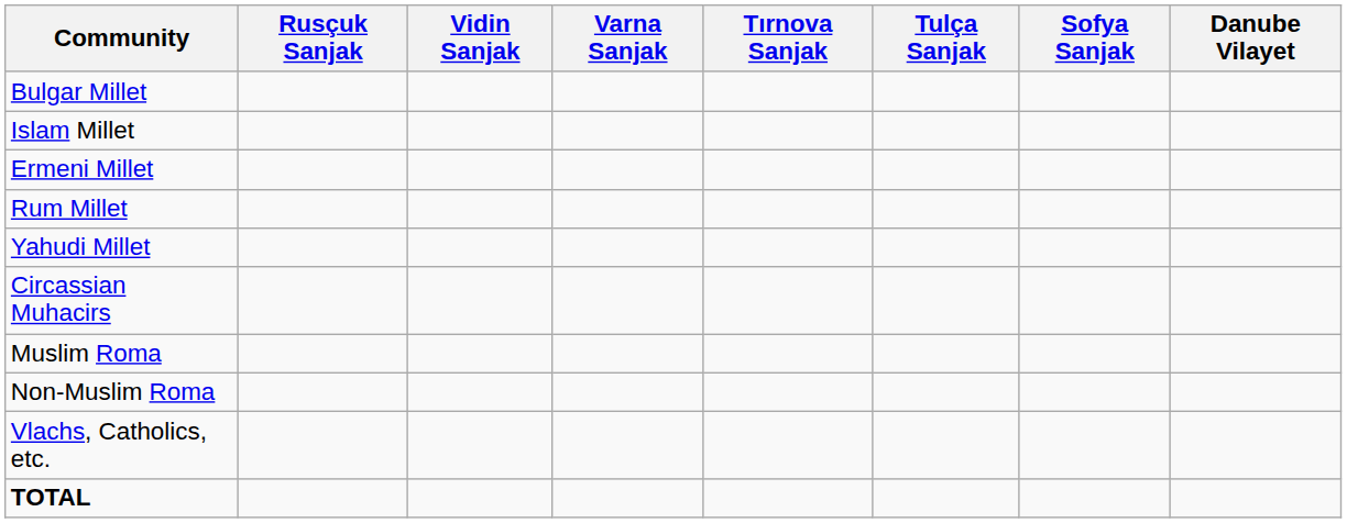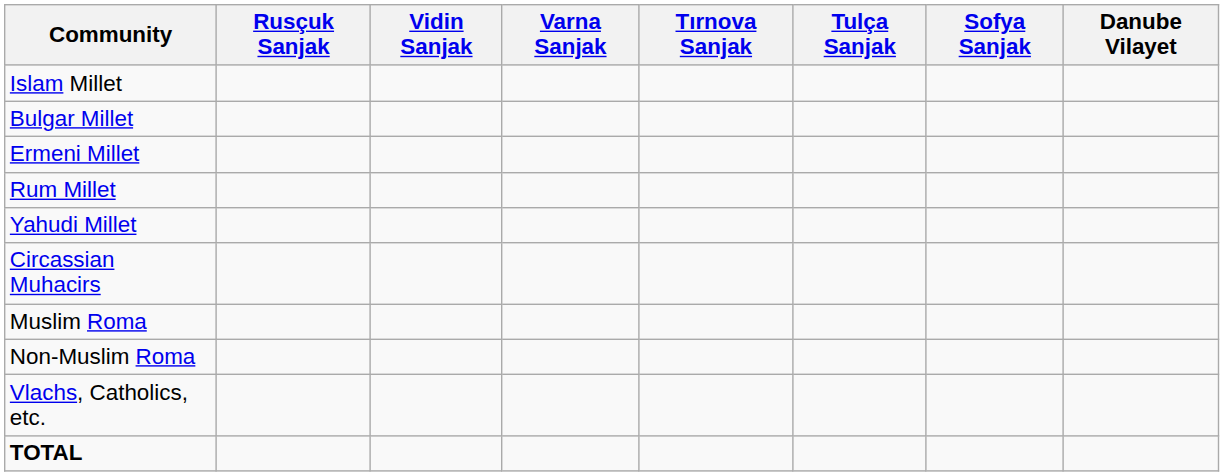rows swapped: Bulgar Millet <-> Islam Millet
